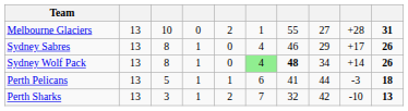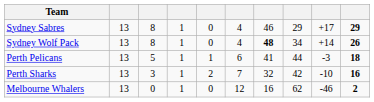- row: Melbourne Glaciers | 13 | 10 | 0 | 2 | 1 | 55 | 27 | +28 | 31
Sydney Sabres | column 10: 26 -> 29
Sydney Wolf Pack | column 6: lightgreen background -> no background
Perth Sharks | column 10: 13 -> 16
+ row: Melbourne Whalers | 13 | 0 | 1 | 0 | 12 | 16 | 62 | -46 | 2
